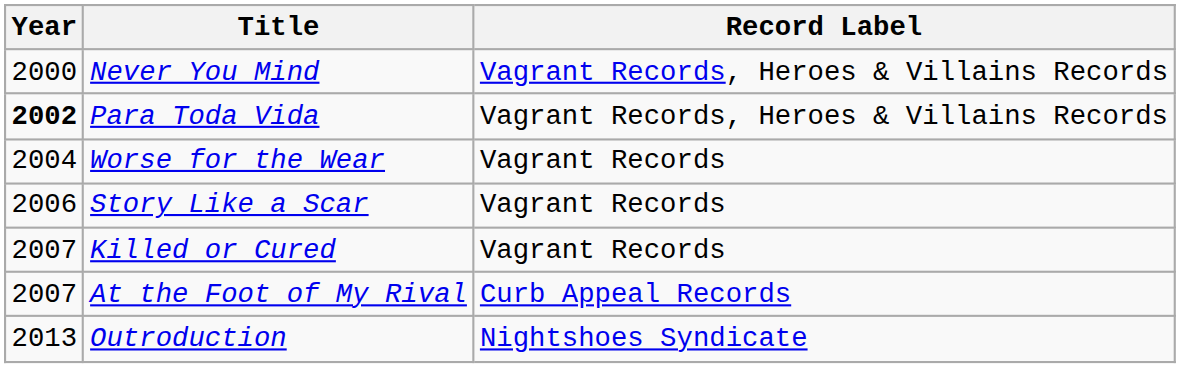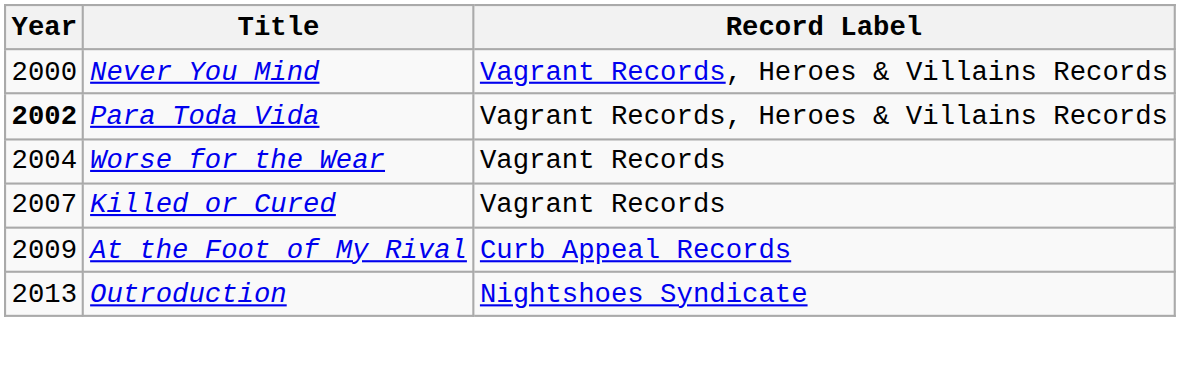- row: 2006 | Story Like a Scar | Vagrant Records
At the Foot of My Rival | Year: 2007 -> 2009
